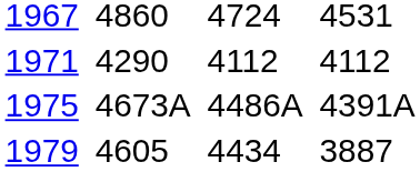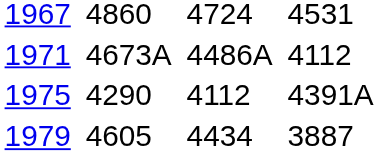1971 | column 3: 4290 -> 4673A
1971 | column 5: 4112 -> 4486A
1975 | column 3: 4673A -> 4290
1975 | column 5: 4486A -> 4112
